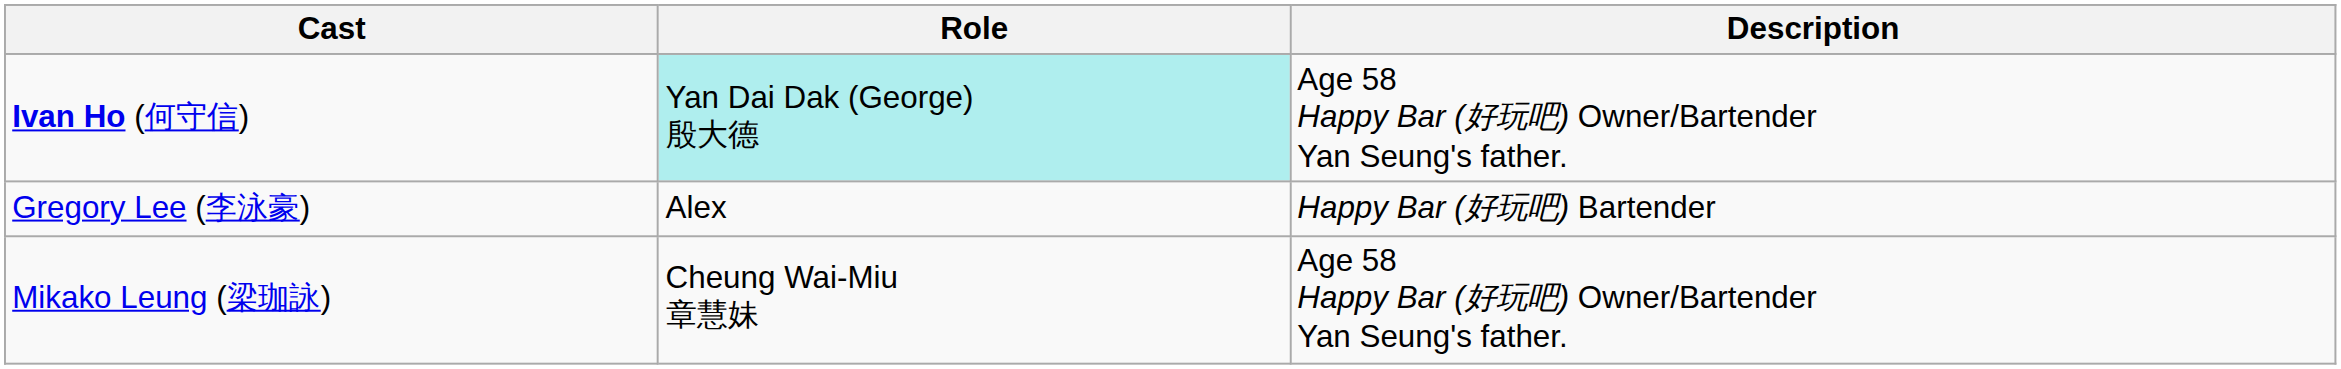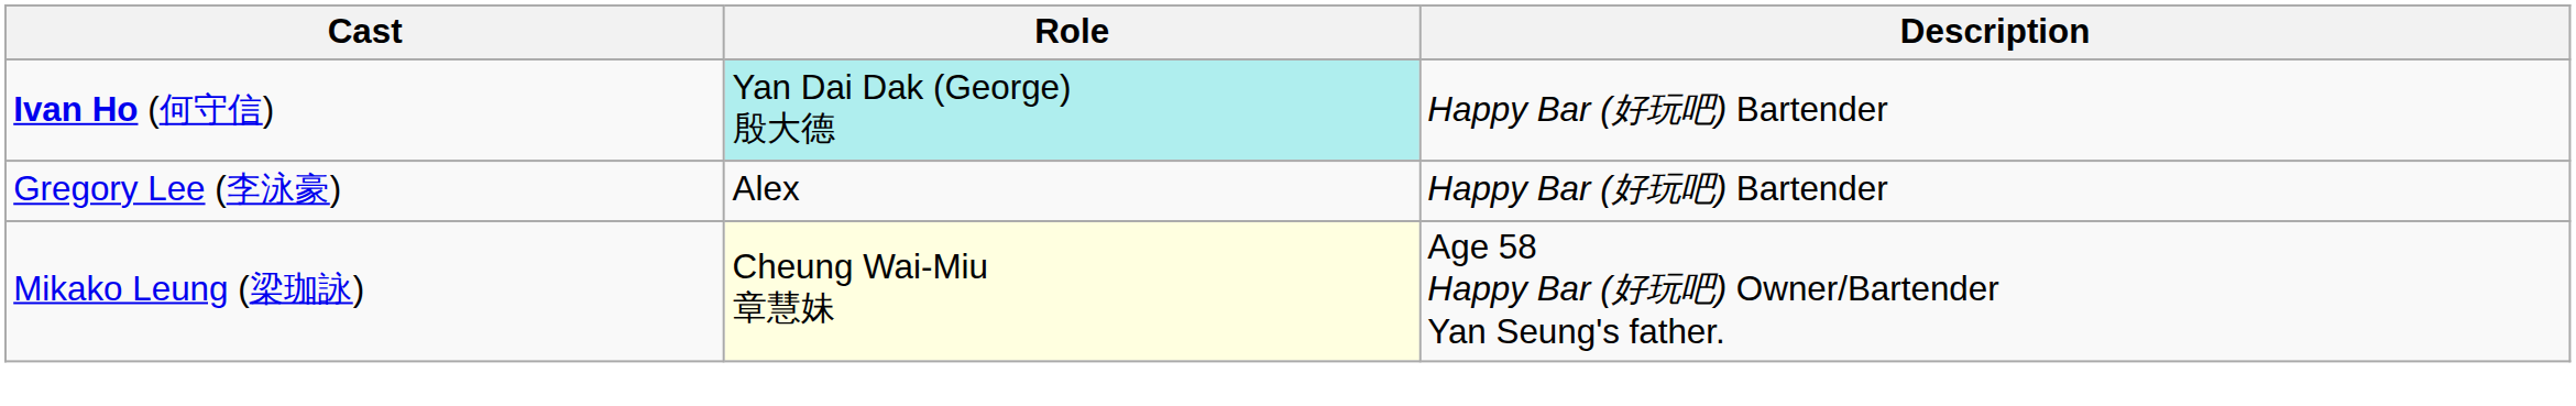Ivan Ho (何守信) | Description: Age 58 Happy Bar (好玩吧) Owner/Bartender Yan Seung's father. -> Happy Bar (好玩吧) Bartender
Mikako Leung (梁珈詠) | Role: no background -> lightyellow background
